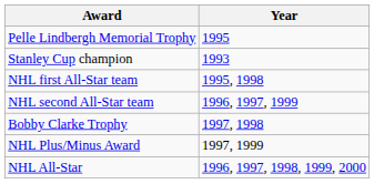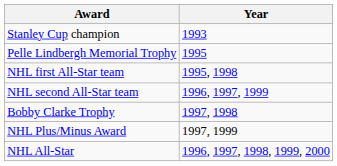rows swapped: Stanley Cup champion <-> Pelle Lindbergh Memorial Trophy
